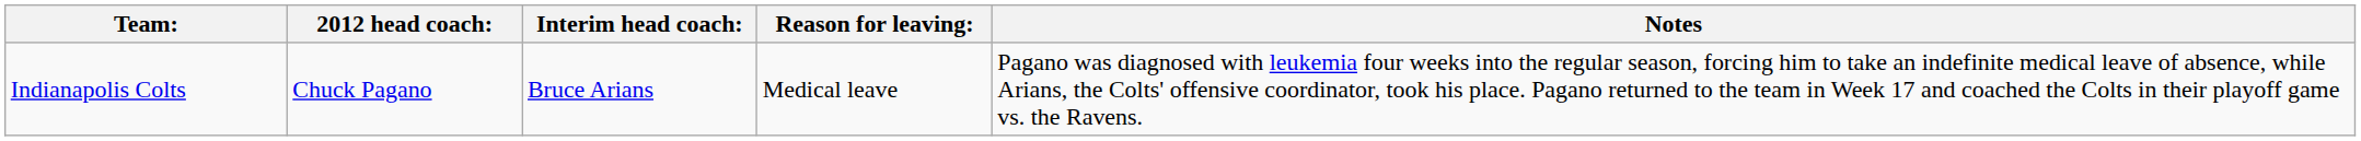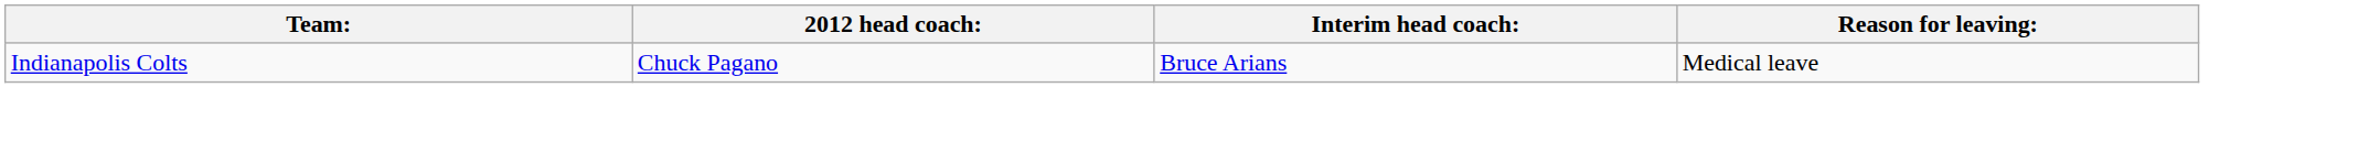- column: Notes | Pagano was diagnosed with leukemia four weeks into the regular season, forcing him to take an indefinite medical leave of absence, while Arians, the Colts' offensive coordinator, took his place. Pagano returned to the team in Week 17 and coached the Colts in their playoff game vs. the Ravens.
